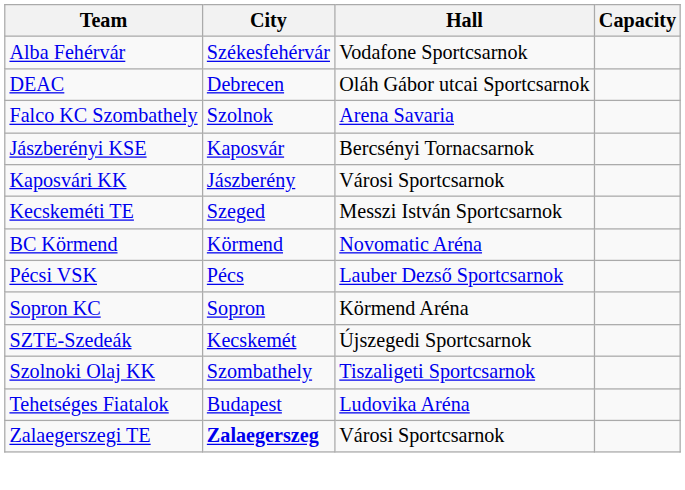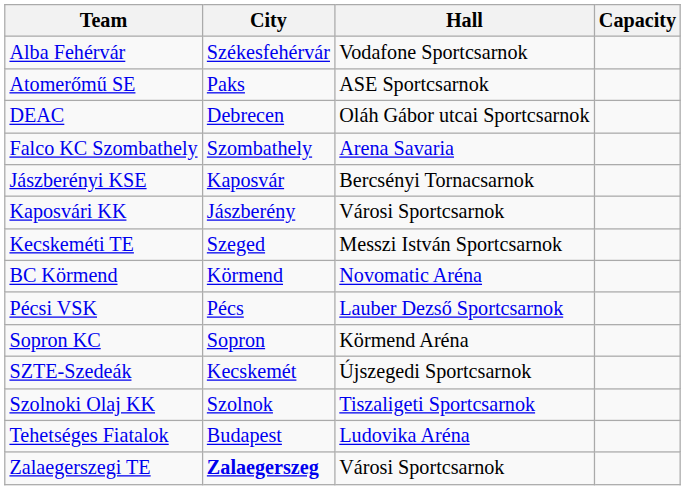+ row: Atomerőmű SE | Paks | ASE Sportcsarnok
Falco KC Szombathely | City: Szolnok -> Szombathely
Szolnoki Olaj KK | City: Szombathely -> Szolnok
